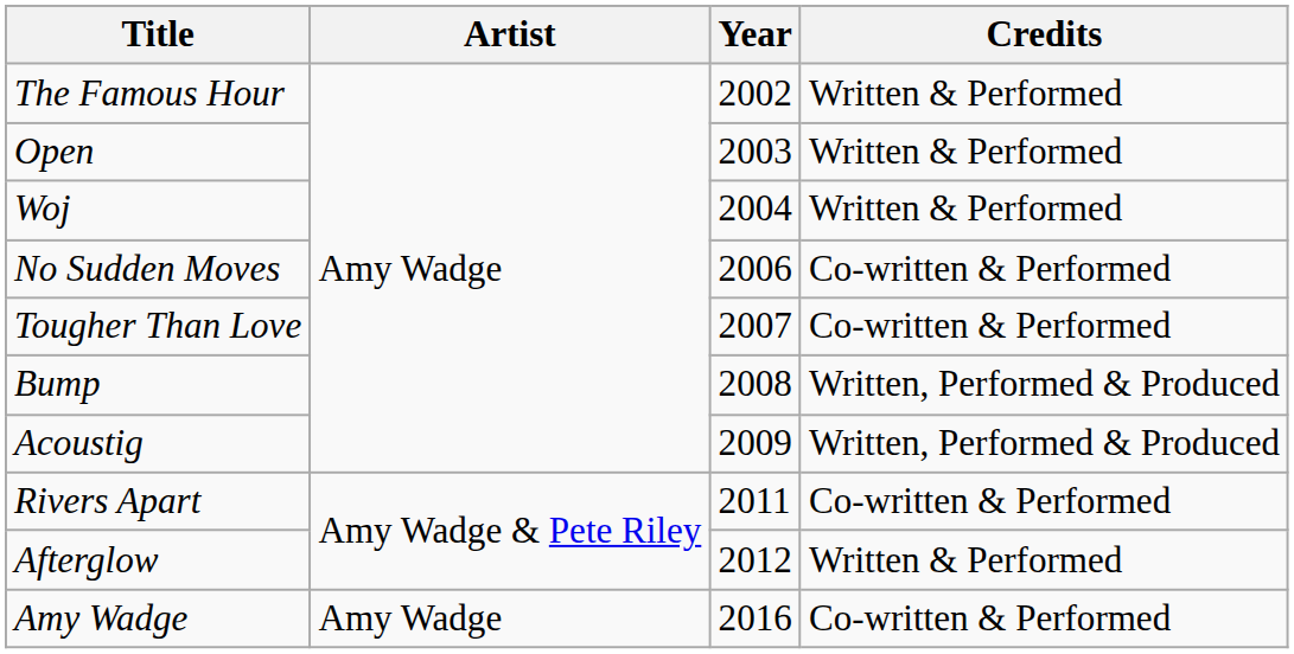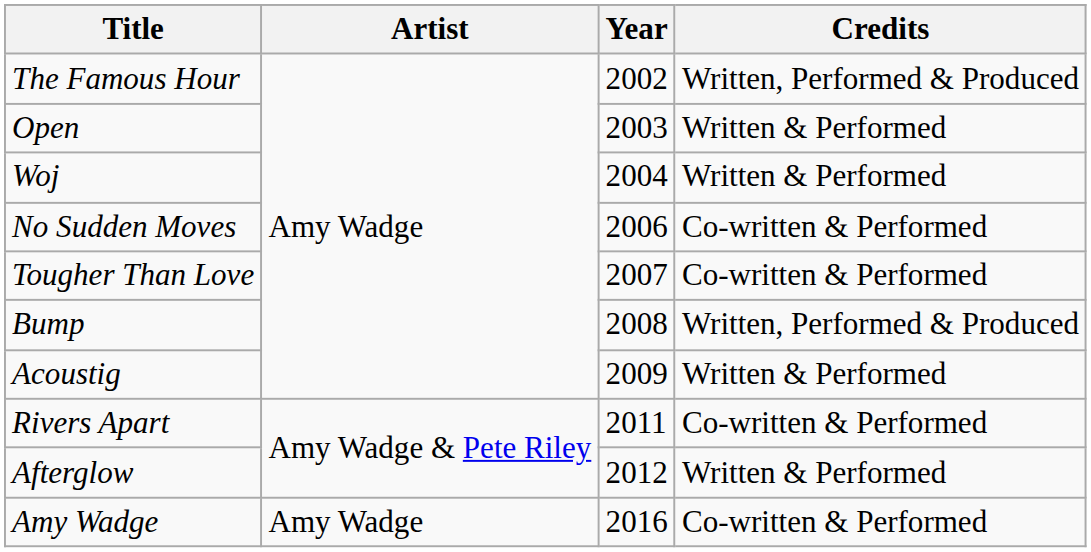The Famous Hour | Credits: Written & Performed -> Written, Performed & Produced
Acoustig | Credits: Written, Performed & Produced -> Written & Performed
